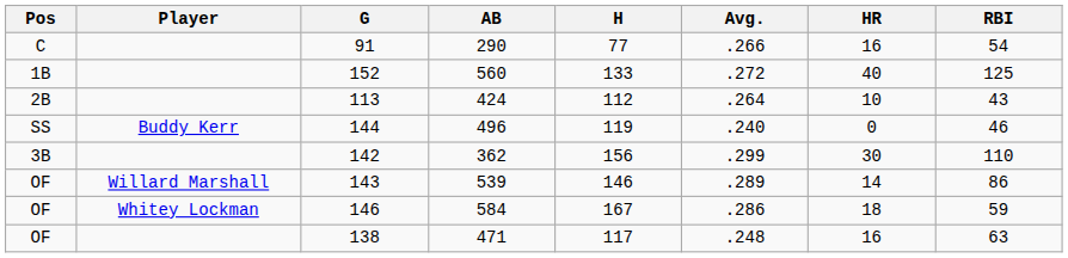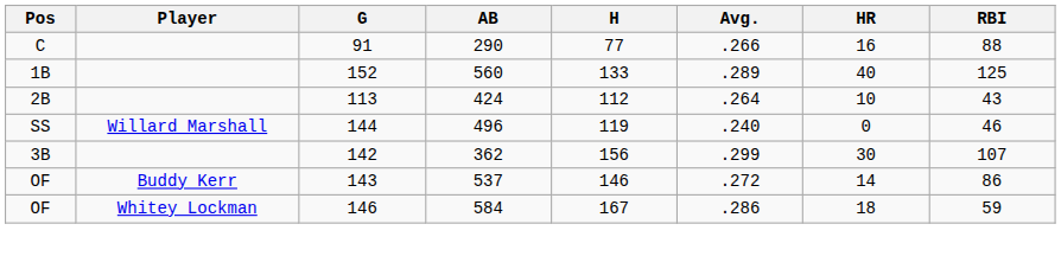91 | RBI: 54 -> 88
152 | Avg.: .272 -> .289
144 | Player: Buddy Kerr -> Willard Marshall
142 | RBI: 110 -> 107
143 | Player: Willard Marshall -> Buddy Kerr
143 | AB: 539 -> 537
143 | Avg.: .289 -> .272
- row: OF | 138 | 471 | 117 | .248 | 16 | 63
